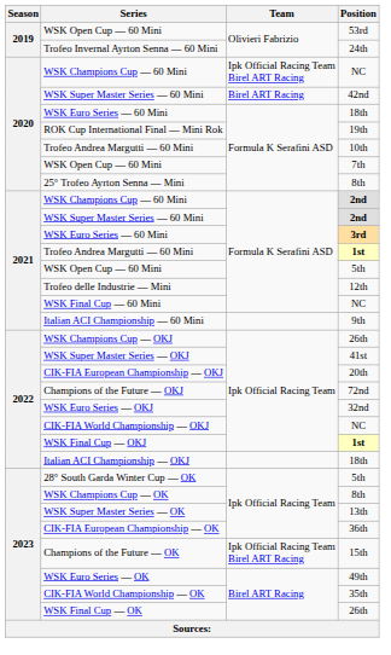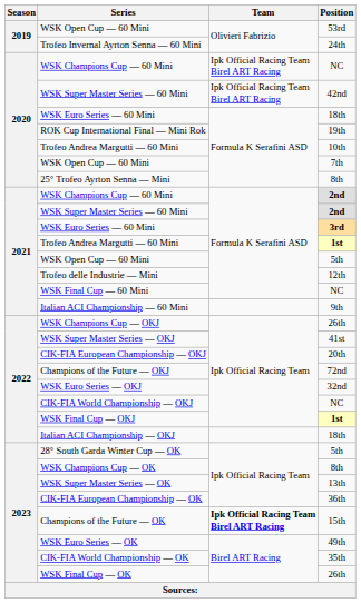WSK Super Master Series — 60 Mini / 42nd | Team: Birel ART Racing -> Ipk Official Racing Team Birel ART Racing
Champions of the Future — OK | Team: normal -> bold
